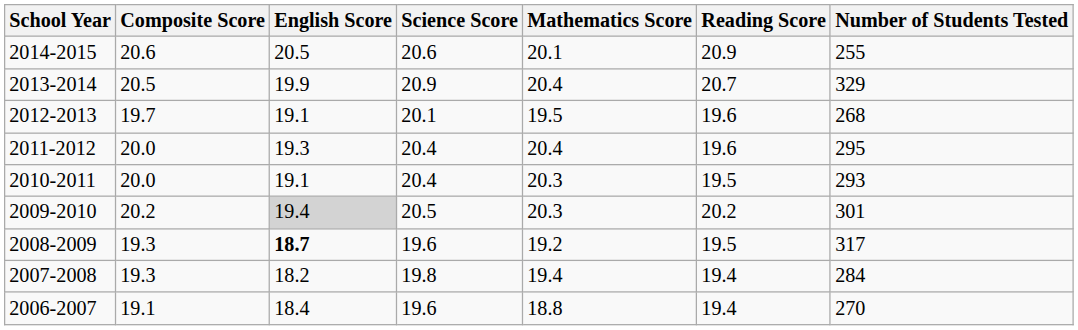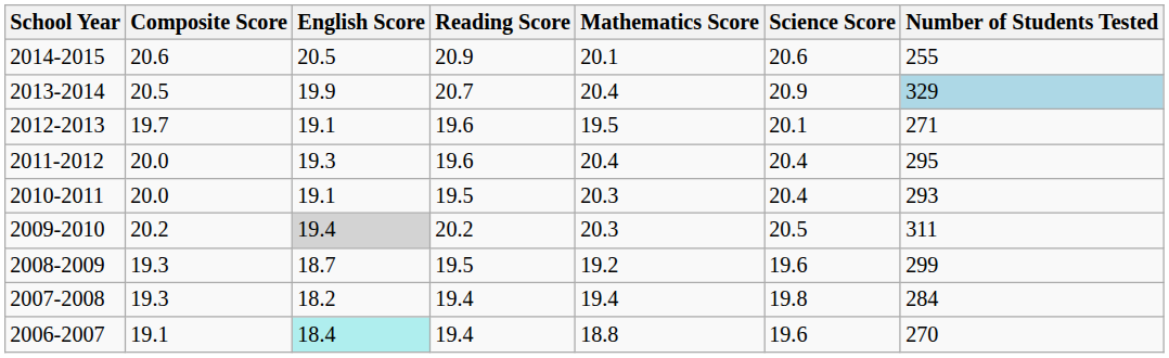columns swapped: Reading Score <-> Science Score
2013-2014 | Number of Students Tested: no background -> lightblue background
2012-2013 | Number of Students Tested: 268 -> 271
2009-2010 | Number of Students Tested: 301 -> 311
2008-2009 | English Score: bold -> normal
2008-2009 | Number of Students Tested: 317 -> 299
2006-2007 | English Score: no background -> paleturquoise background
